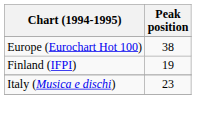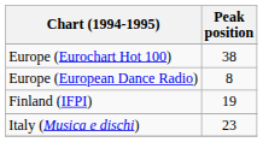+ row: Europe (European Dance Radio) | 8
